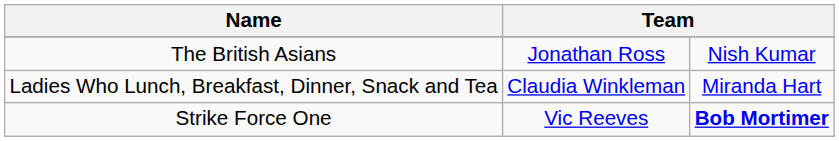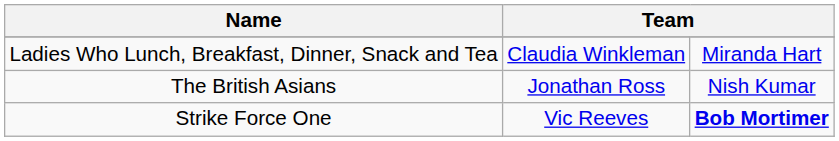rows swapped: The British Asians <-> Ladies Who Lunch, Breakfast, Dinner, Snack and Tea
